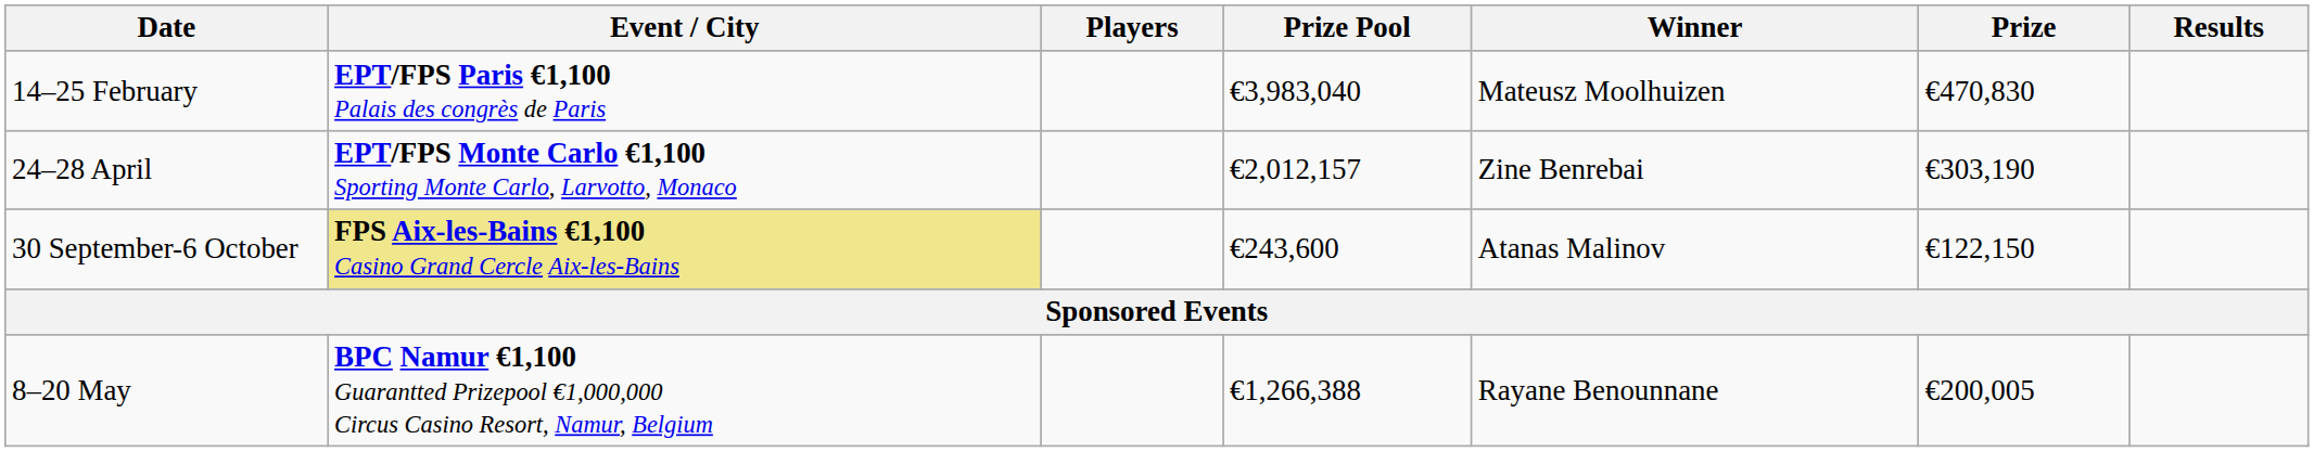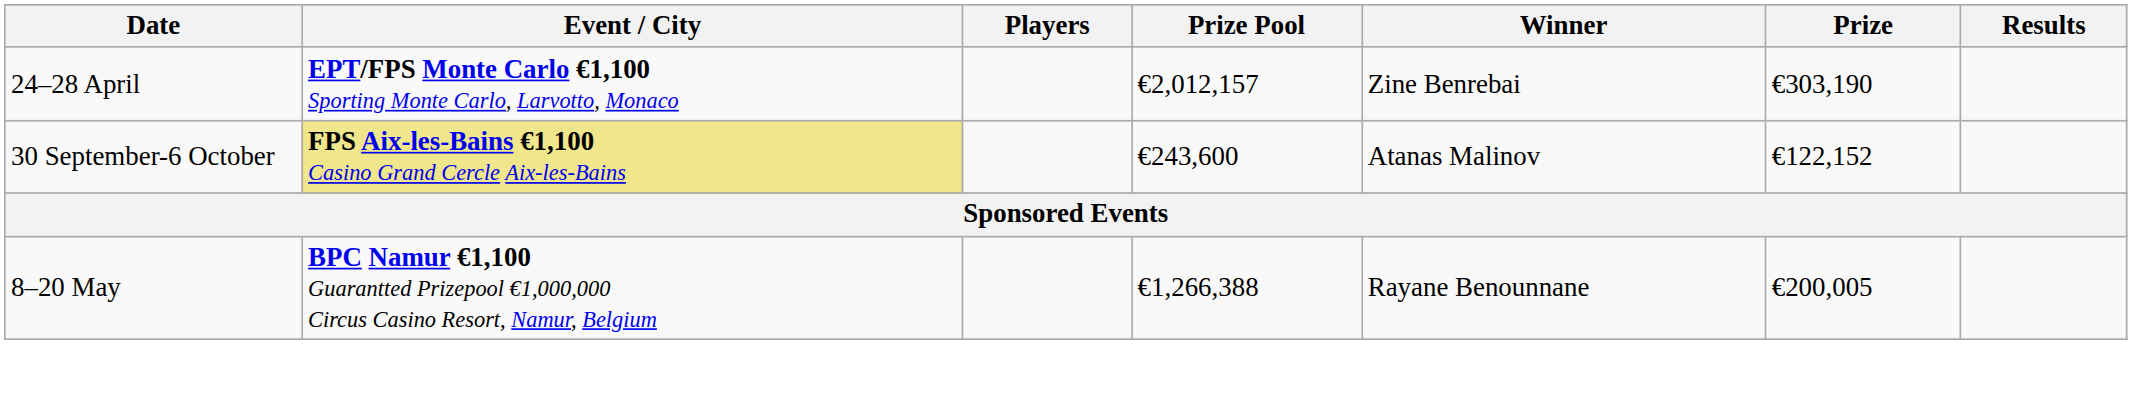- row: 14–25 February | EPT/FPS Paris €1,100 Palais des congrès de Paris | €3,983,040 | Mateusz Moolhuizen | €470,830
30 September-6 October | Prize: €122,150 -> €122,152
